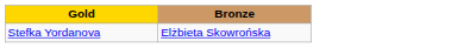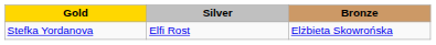+ column: Silver | Elfi Rost
